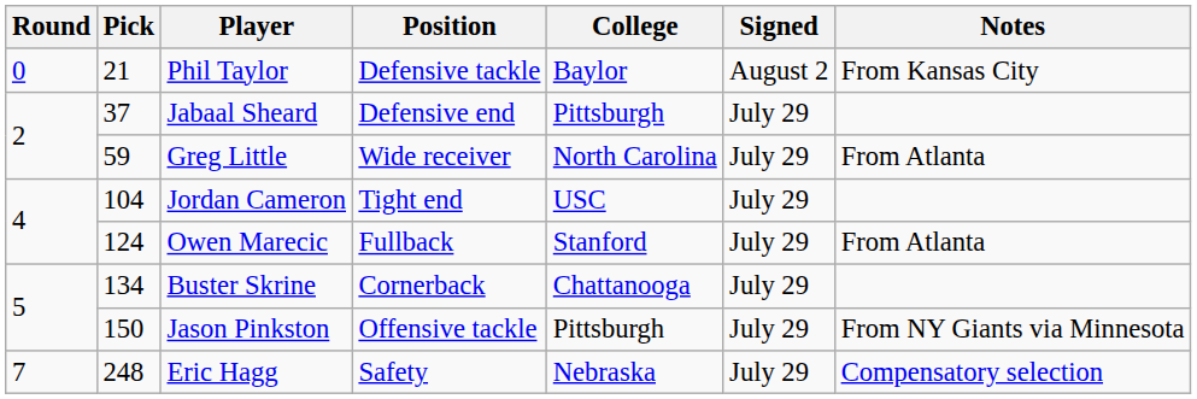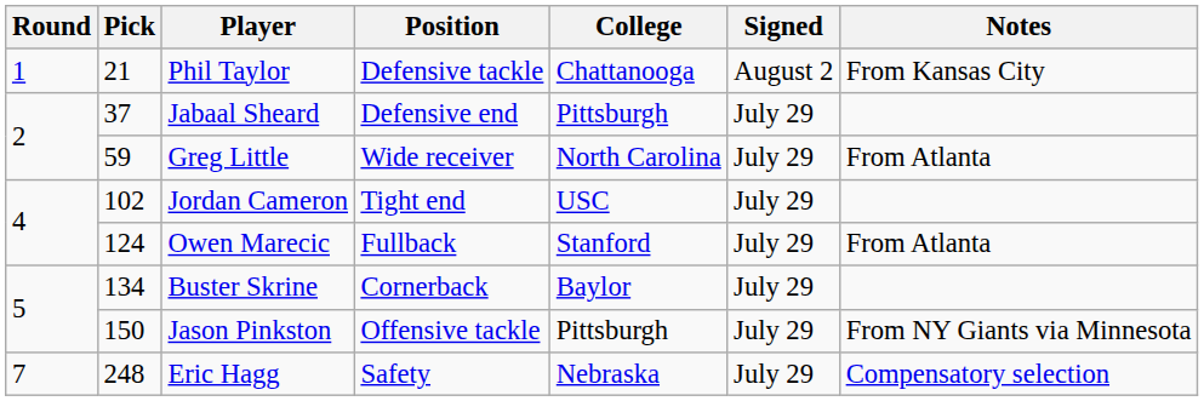Phil Taylor | Round: 0 -> 1
Phil Taylor | College: Baylor -> Chattanooga
Jordan Cameron | Pick: 104 -> 102
Buster Skrine | College: Chattanooga -> Baylor
